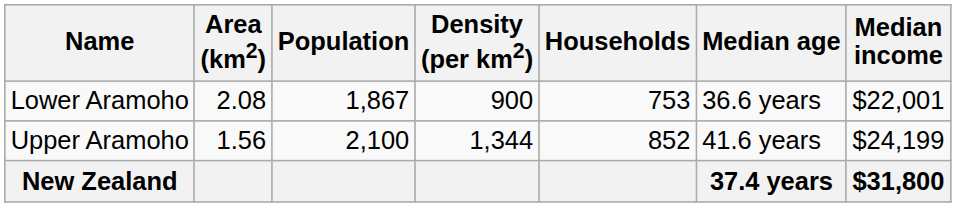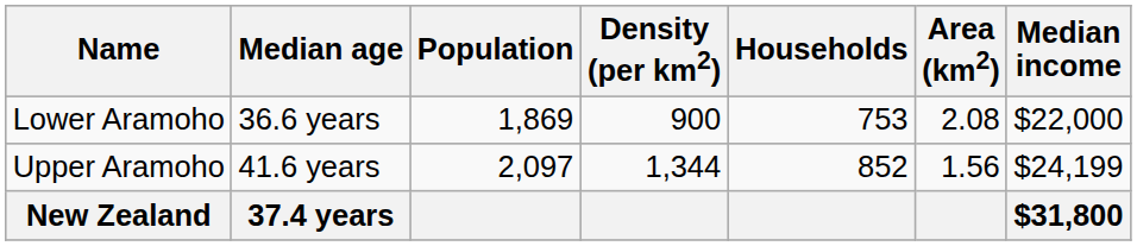columns swapped: Area (km2) <-> Median age
Lower Aramoho | Population: 1,867 -> 1,869
Lower Aramoho | Median income: $22,001 -> $22,000
Upper Aramoho | Population: 2,100 -> 2,097
